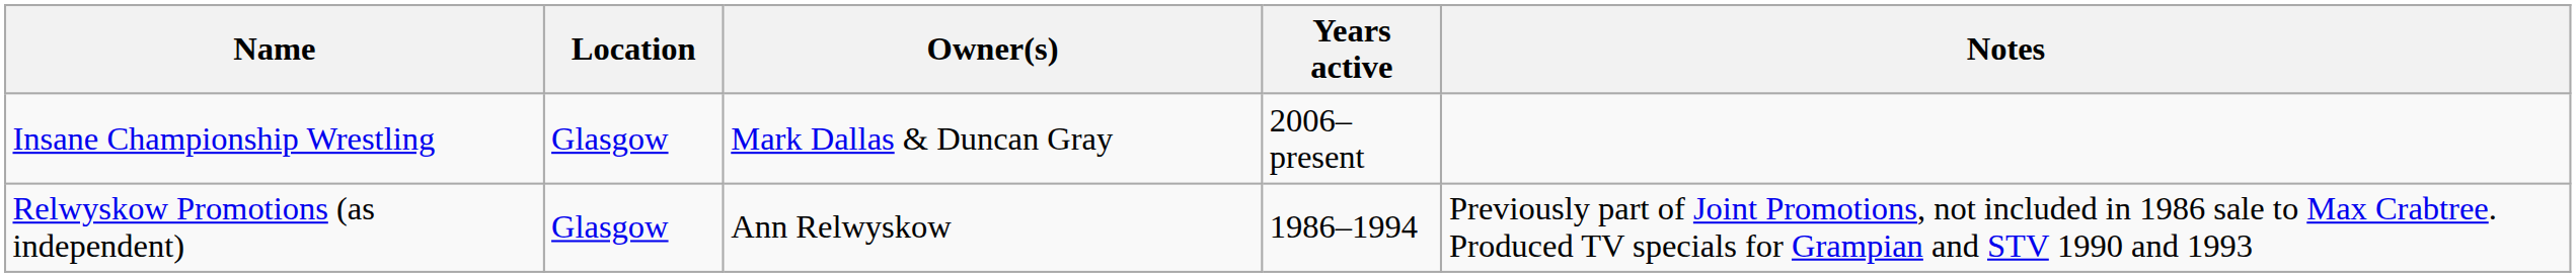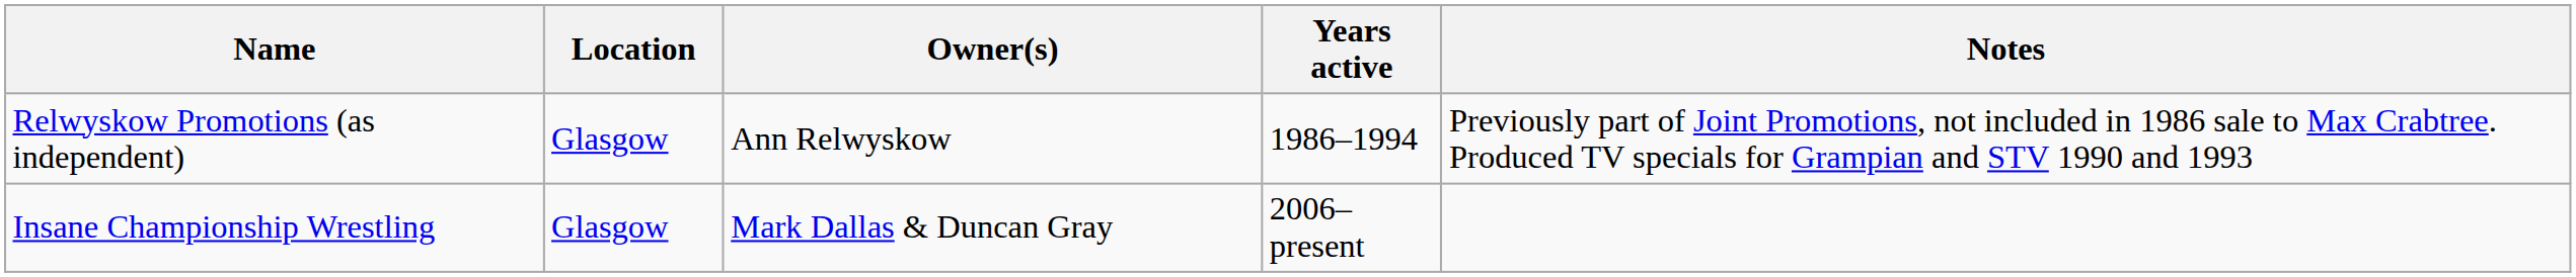rows swapped: Relwyskow Promotions (as independent) <-> Insane Championship Wrestling
